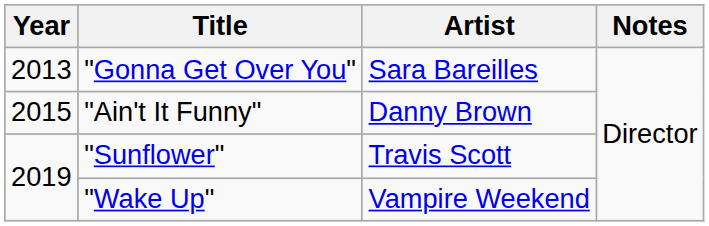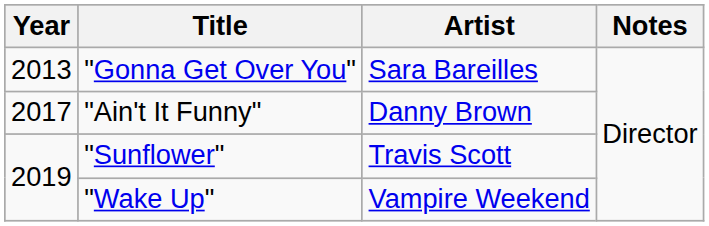"Ain't It Funny" | Year: 2015 -> 2017
